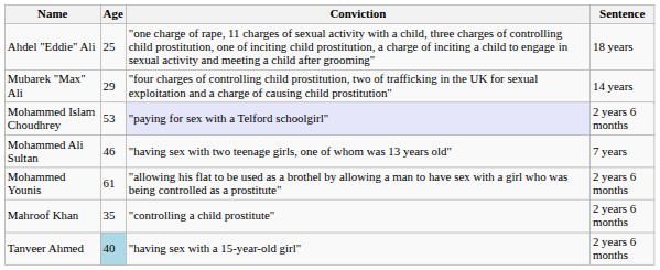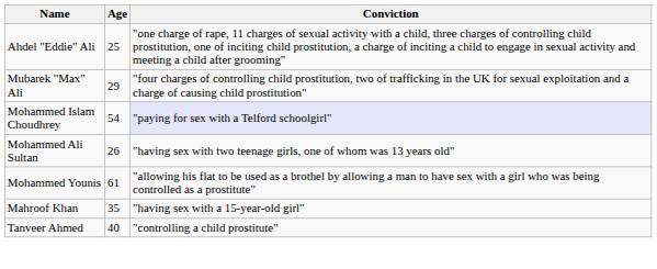- column: Sentence | 18 years | 14 years | 2 years 6 months | 7 years | 2 years 6 months | 2 years 6 months | 2 years 6 months
Mohammed Islam Choudhrey | Age: 53 -> 54
Mohammed Ali Sultan | Age: 46 -> 26
Mahroof Khan | Conviction: "controlling a child prostitute" -> "having sex with a 15-year-old girl"
Tanveer Ahmed | Age: lightblue background -> no background
Tanveer Ahmed | Conviction: "having sex with a 15-year-old girl" -> "controlling a child prostitute"
